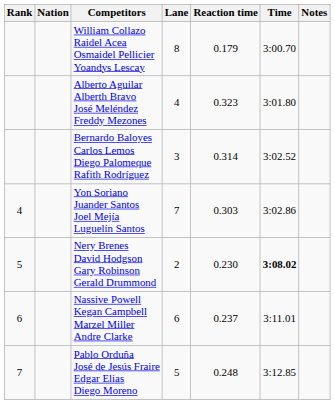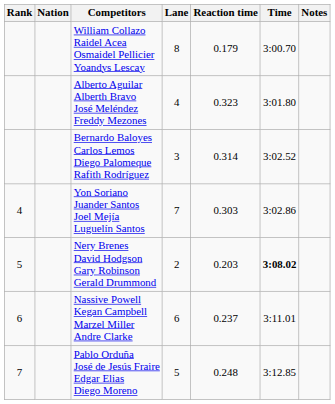Nery Brenes David Hodgson Gary Robinson Gerald Drummond | Reaction time: 0.230 -> 0.203
